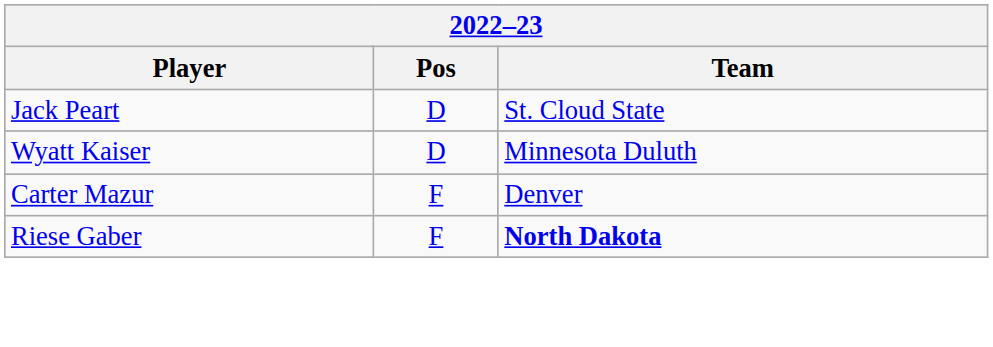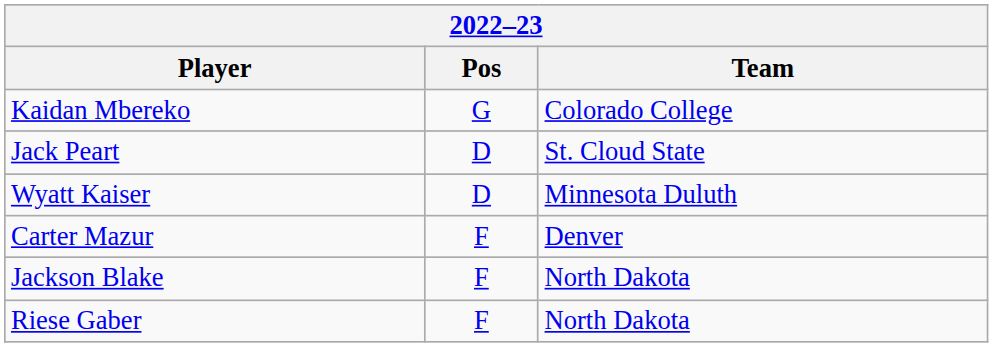+ row: Kaidan Mbereko | G | Colorado College
+ row: Jackson Blake | F | North Dakota
Riese Gaber | Team: bold -> normal
